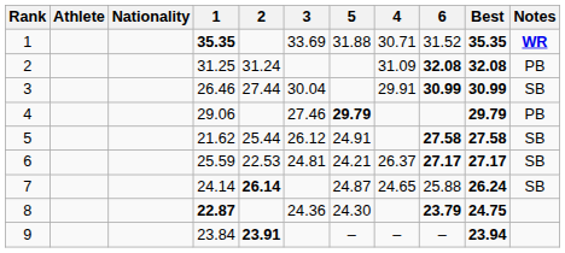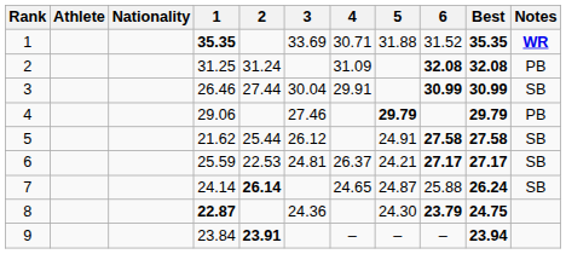columns swapped: 4 <-> 5
